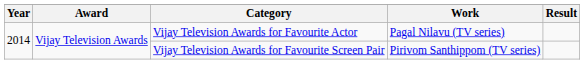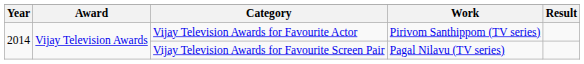Vijay Television Awards for Favourite Actor | Work: Pagal Nilavu (TV series) -> Pirivom Santhippom (TV series)
Vijay Television Awards for Favourite Screen Pair | Work: Pirivom Santhippom (TV series) -> Pagal Nilavu (TV series)
